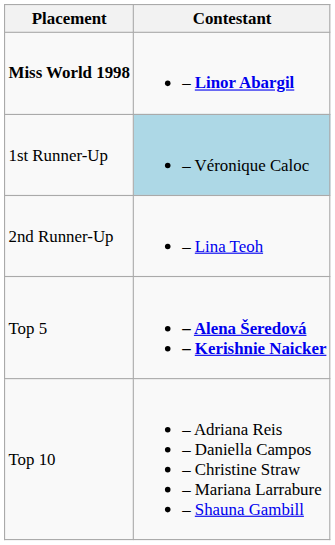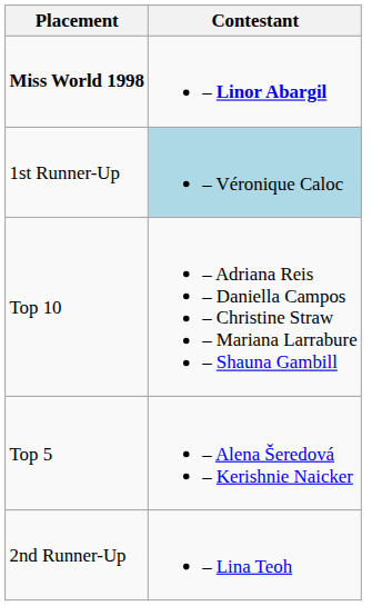rows swapped: 2nd Runner-Up <-> Top 10
Top 5 | Contestant: bold -> normal
